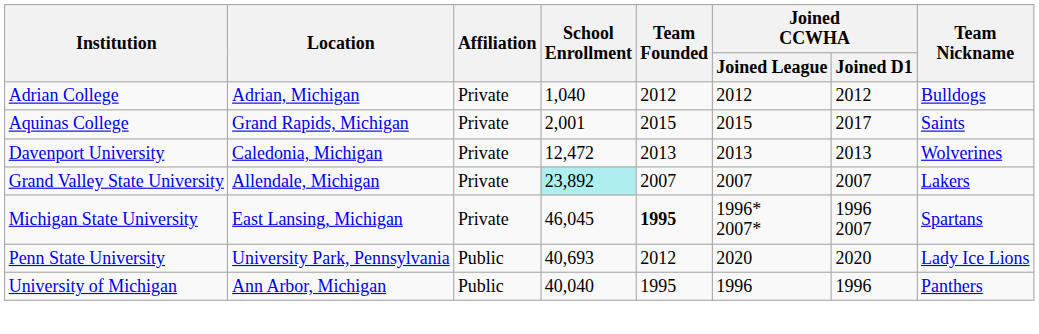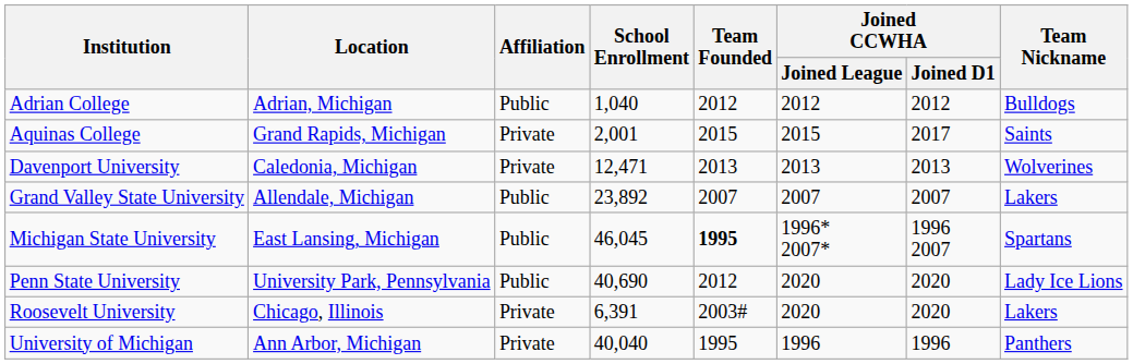Adrian College | Affiliation: Private -> Public
Davenport University | School Enrollment: 12,472 -> 12,471
Grand Valley State University | Affiliation: Private -> Public
Grand Valley State University | School Enrollment: paleturquoise background -> no background
Michigan State University | Affiliation: Private -> Public
Penn State University | School Enrollment: 40,693 -> 40,690
+ row: Roosevelt University | Chicago, Illinois | Private | 6,391 | 2003# | 2020 | 2020 | Lakers
University of Michigan | Affiliation: Public -> Private
